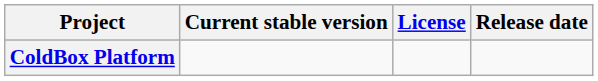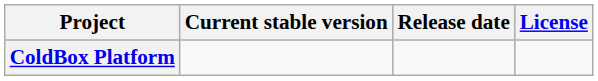columns swapped: Release date <-> License
